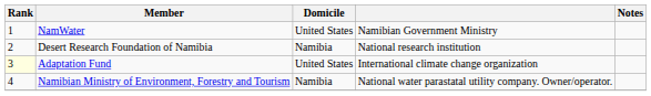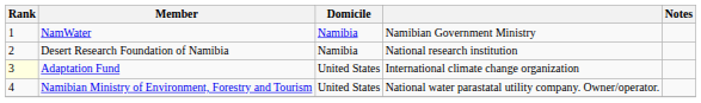NamWater | Domicile: United States -> Namibia
Namibian Ministry of Environment, Forestry and Tourism | Domicile: Namibia -> United States
